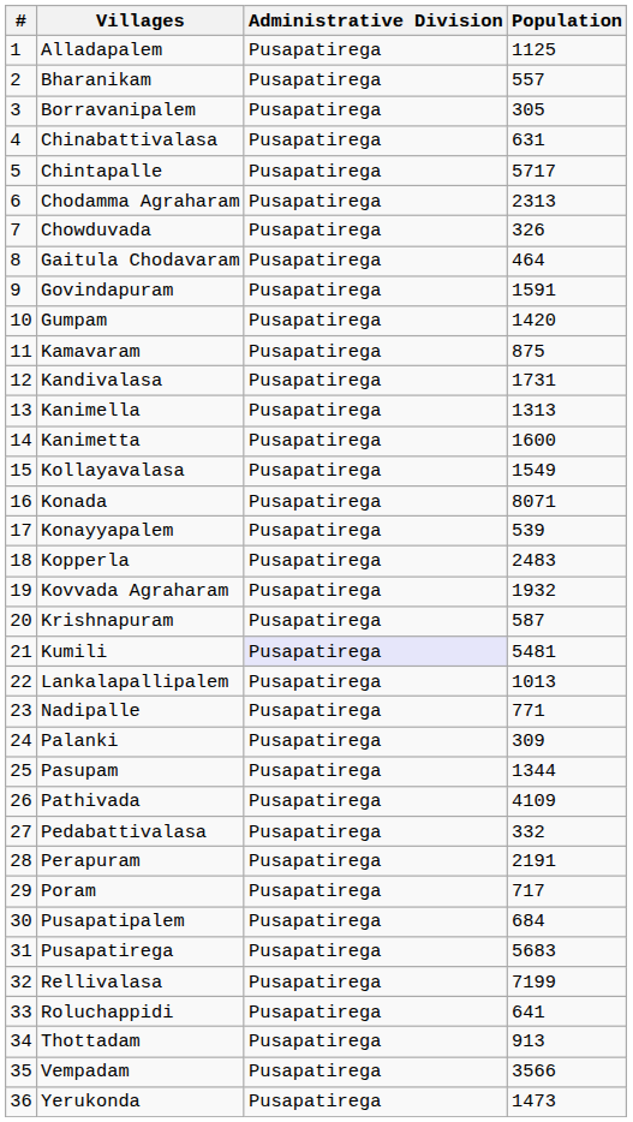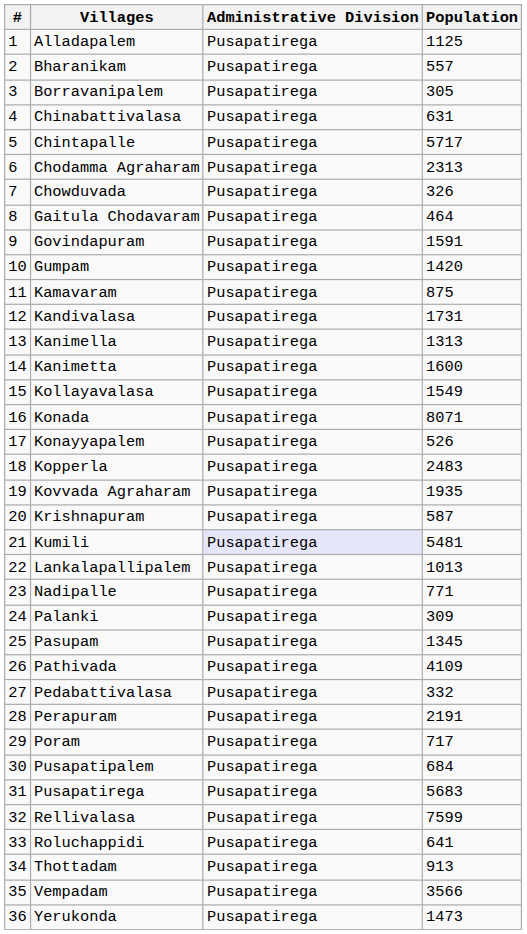Konayyapalem | Population: 539 -> 526
Kovvada Agraharam | Population: 1932 -> 1935
Pasupam | Population: 1344 -> 1345
Rellivalasa | Population: 7199 -> 7599
